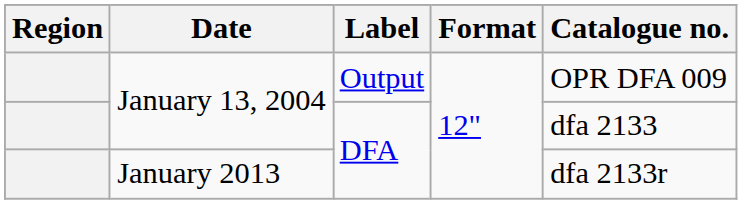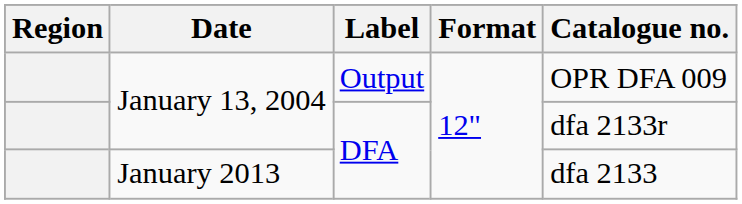January 13, 2004 / DFA | Catalogue no.: dfa 2133 -> dfa 2133r
January 2013 | Catalogue no.: dfa 2133r -> dfa 2133
